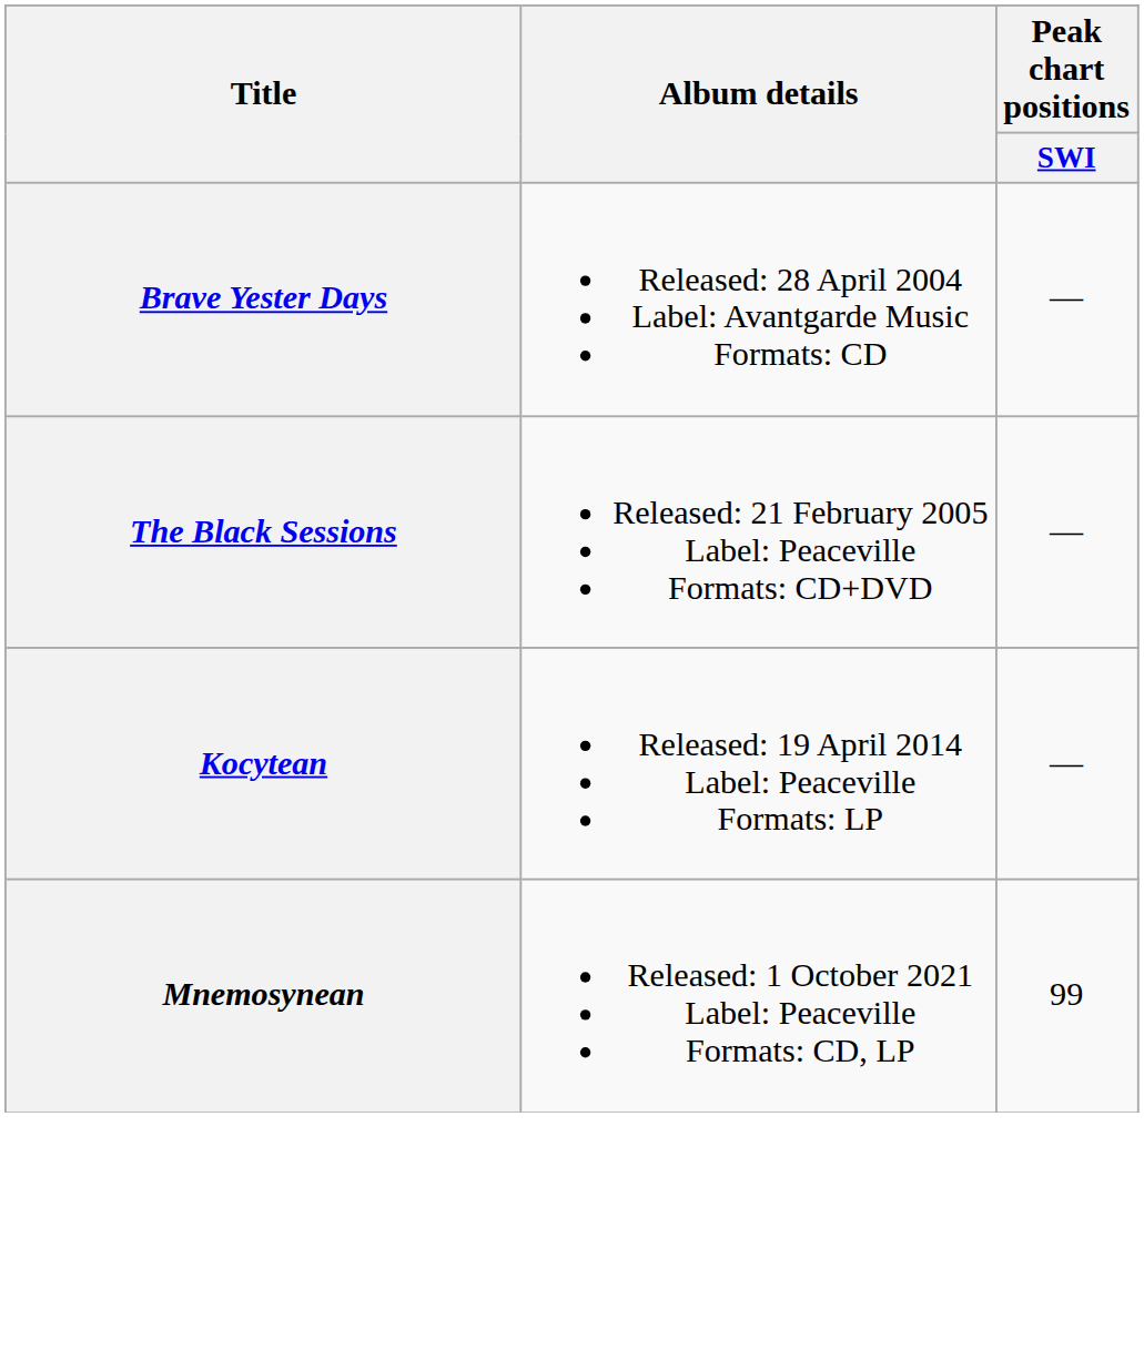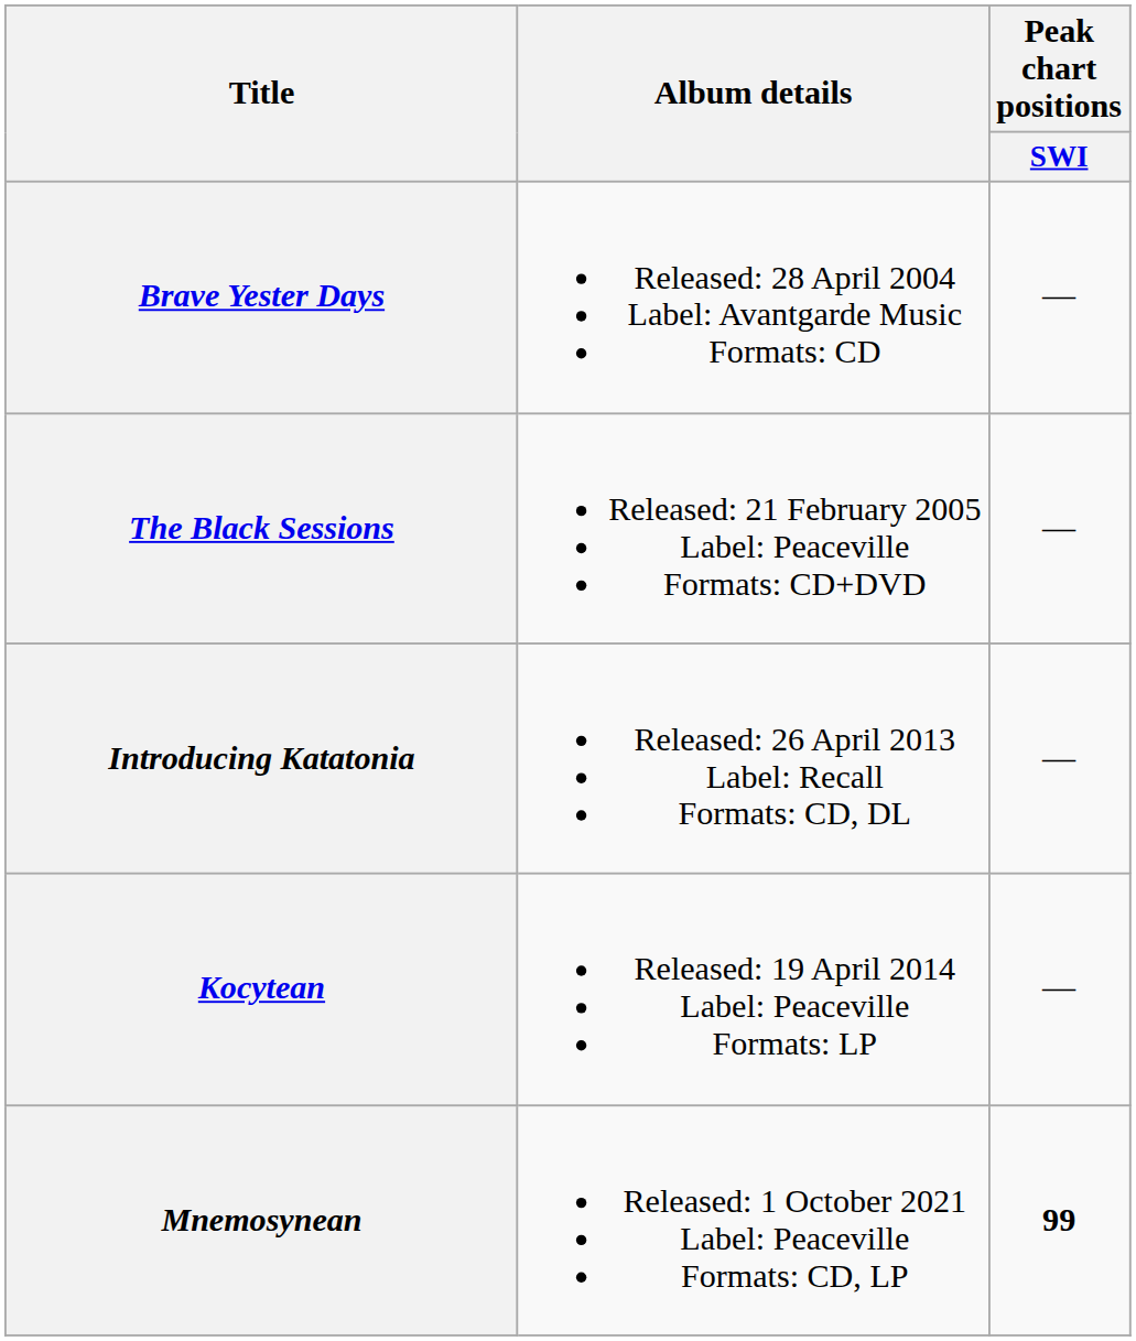+ row: Introducing Katatonia | Released: 26 April 2013 Label: Recall Formats: CD, DL | —
Mnemosynean | Peak chart positions / SWI: normal -> bold
